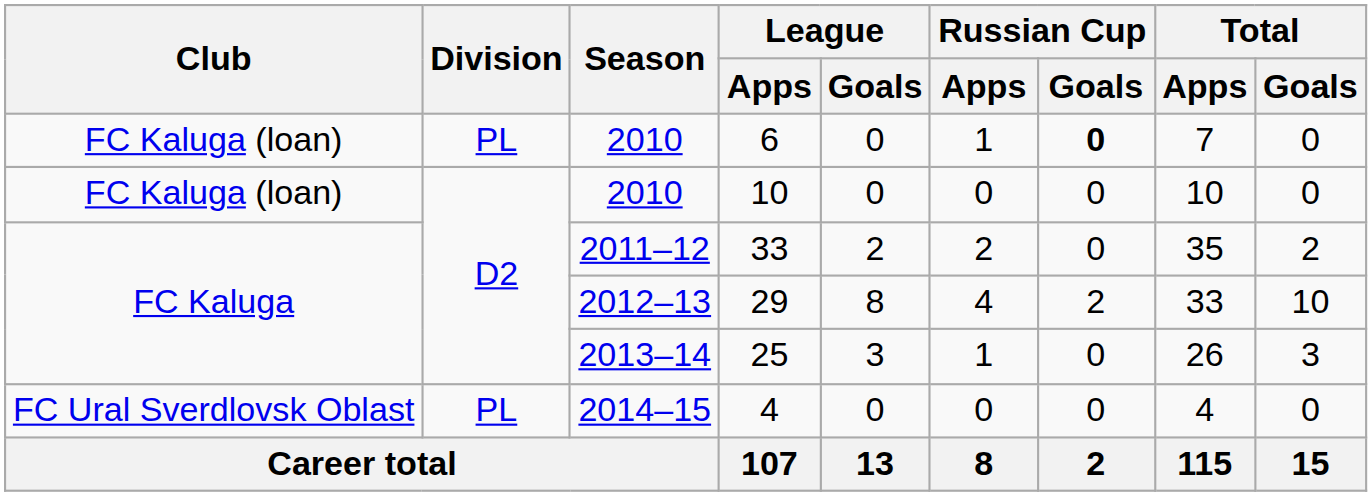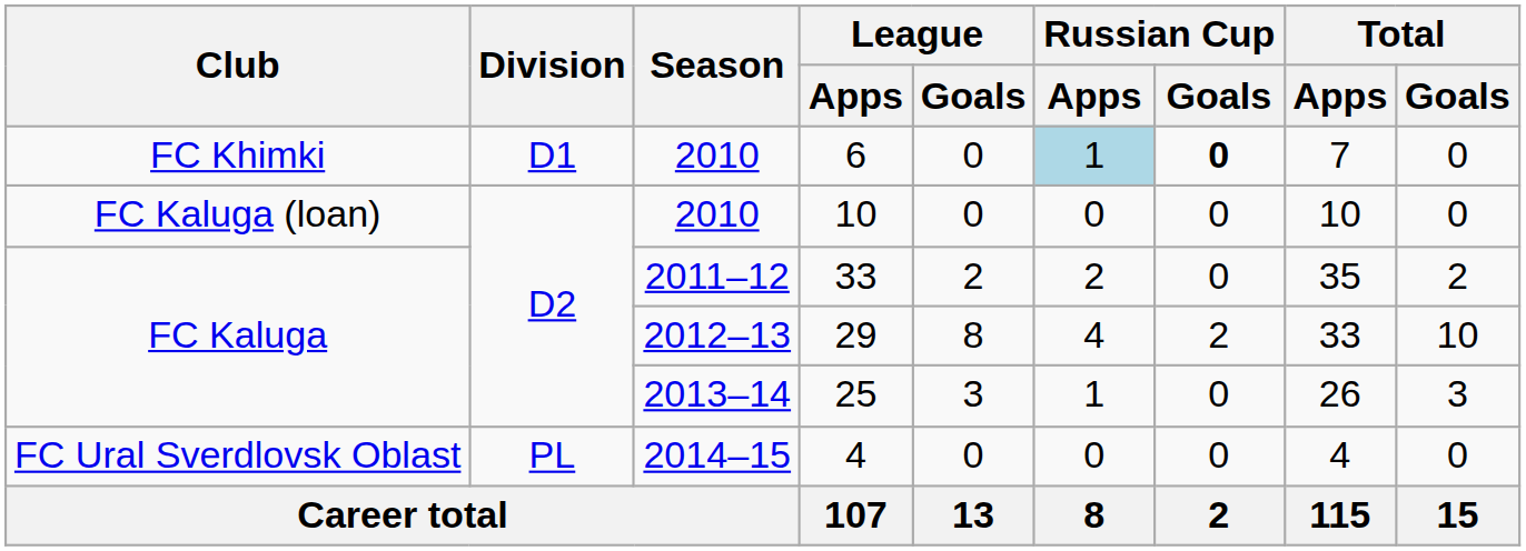6 | Club: FC Kaluga (loan) -> FC Khimki
6 | Division: PL -> D1
6 | Russian Cup / Apps: no background -> lightblue background
